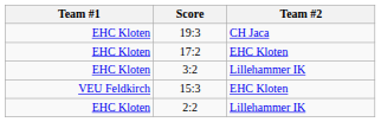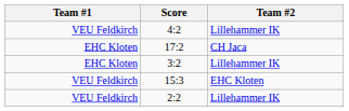- row: EHC Kloten | 19:3 | CH Jaca
+ row: VEU Feldkirch | 4:2 | Lillehammer IK
17:2 | Team #2: EHC Kloten -> CH Jaca
2:2 | Team #1: EHC Kloten -> VEU Feldkirch
